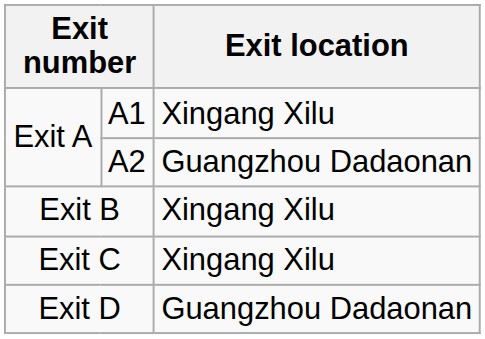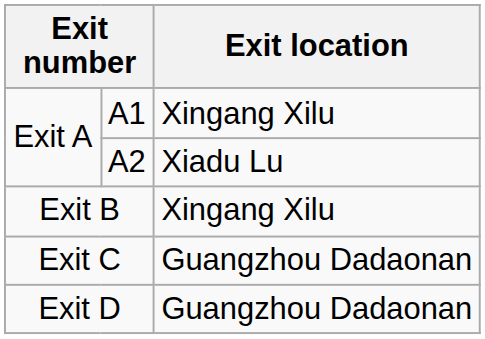A2 | Exit location: Guangzhou Dadaonan -> Xiadu Lu
Exit C | Exit location: Xingang Xilu -> Guangzhou Dadaonan
